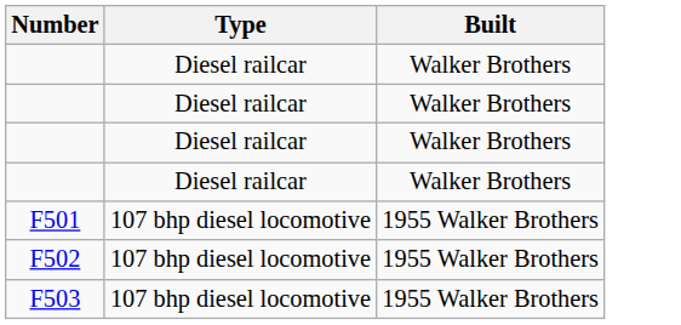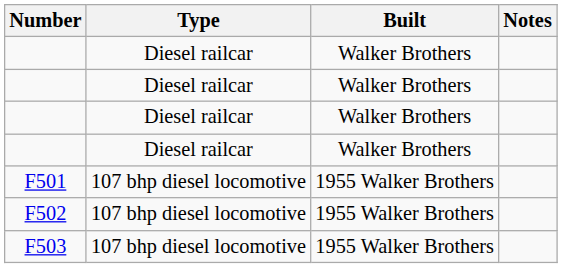+ column: Notes
